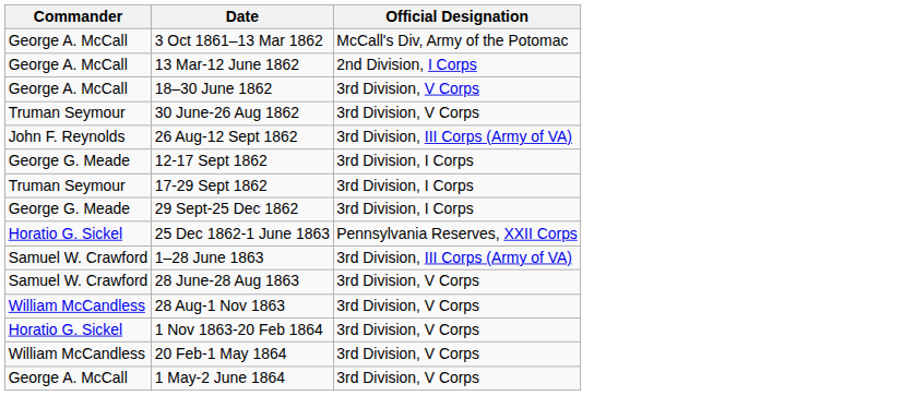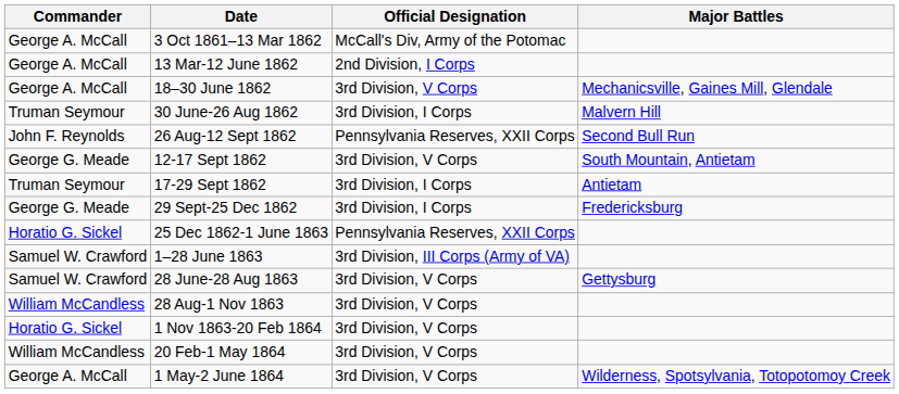+ column: Major Battles | Mechanicsville, Gaines Mill, Glendale | Malvern Hill | Second Bull Run | South Mountain, Antietam | Antietam | Fredericksburg | Gettysburg | Wilderness, Spotsylvania, Totopotomoy Creek
30 June-26 Aug 1862 | Official Designation: 3rd Division, V Corps -> 3rd Division, I Corps
26 Aug-12 Sept 1862 | Official Designation: 3rd Division, III Corps (Army of VA) -> Pennsylvania Reserves, XXII Corps
12-17 Sept 1862 | Official Designation: 3rd Division, I Corps -> 3rd Division, V Corps
